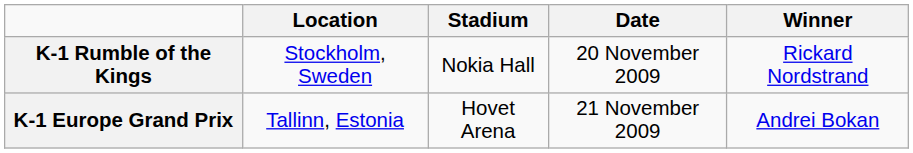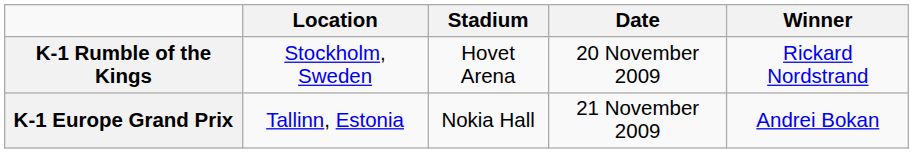K-1 Rumble of the Kings | Stadium: Nokia Hall -> Hovet Arena
K-1 Europe Grand Prix | Stadium: Hovet Arena -> Nokia Hall
